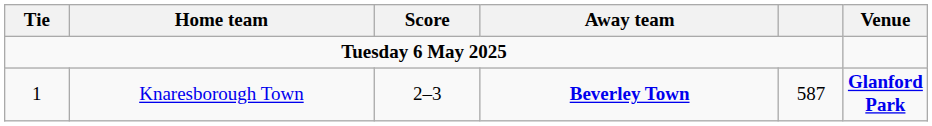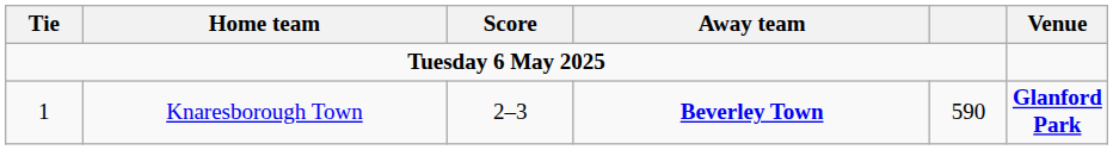1 | column 5: 587 -> 590
